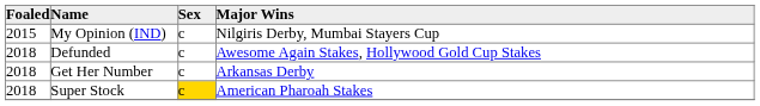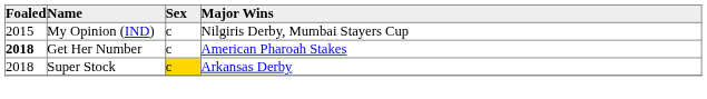- row: 2018 | Defunded | c | Awesome Again Stakes, Hollywood Gold Cup Stakes
Get Her Number | Foaled: normal -> bold
Get Her Number | Major Wins: Arkansas Derby -> American Pharoah Stakes
Super Stock | Major Wins: American Pharoah Stakes -> Arkansas Derby
